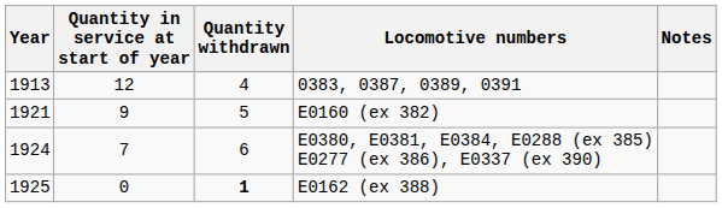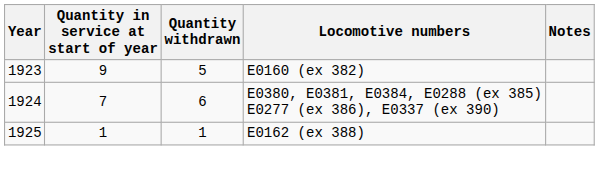- row: 1913 | 12 | 4 | 0383, 0387, 0389, 0391
E0160 (ex 382) | Year: 1921 -> 1923
E0162 (ex 388) | Quantity in service at start of year: 0 -> 1
E0162 (ex 388) | Quantity withdrawn: bold -> normal
